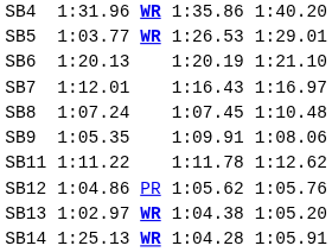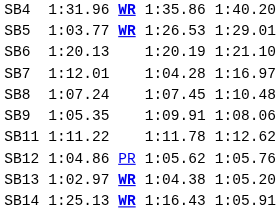SB7 | column 5: 1:16.43 -> 1:04.28
SB14 | column 5: 1:04.28 -> 1:16.43
